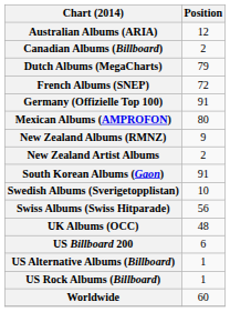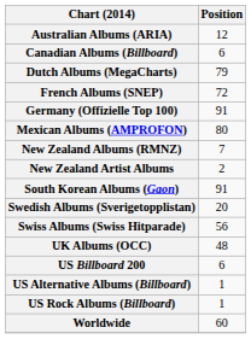Canadian Albums (Billboard) | Position: 2 -> 6
New Zealand Albums (RMNZ) | Position: 9 -> 7
Swedish Albums (Sverigetopplistan) | Position: 10 -> 20
